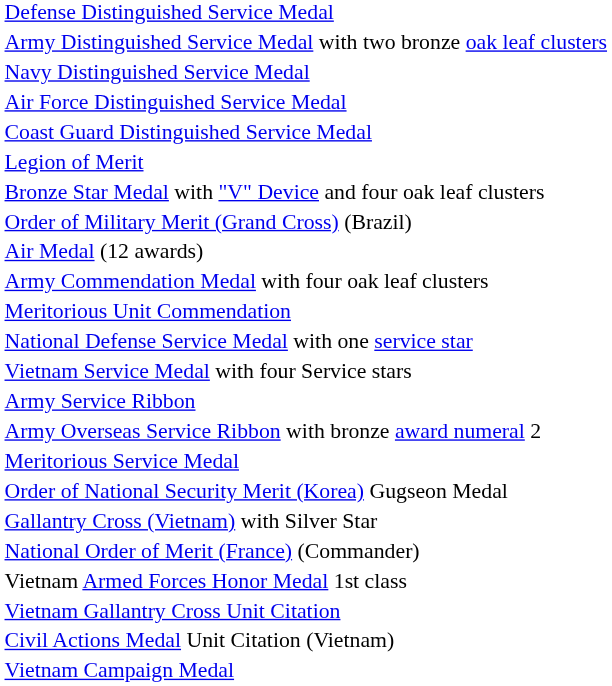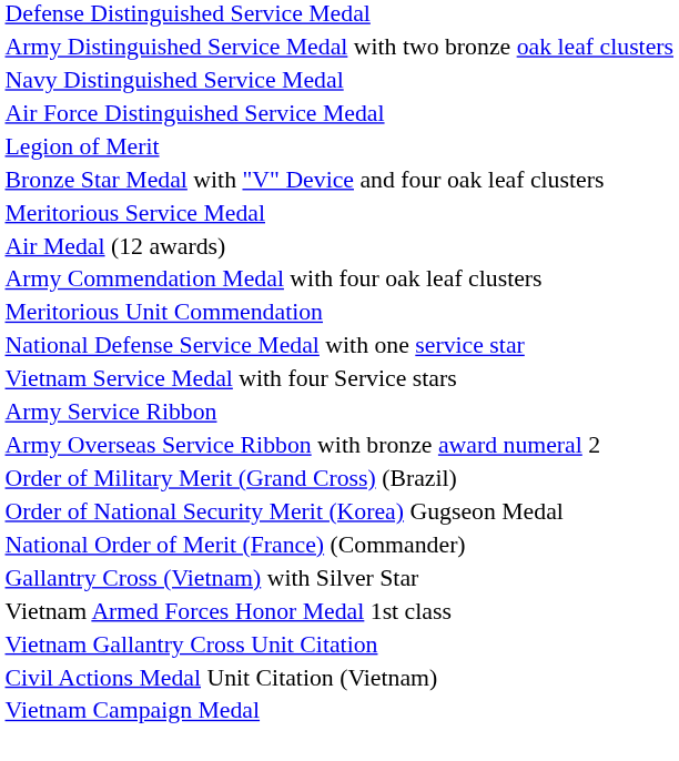- row: Coast Guard Distinguished Service Medal
rows swapped: Meritorious Service Medal <-> Order of Military Merit (Grand Cross) (Brazil)
rows swapped: National Order of Merit (France) (Commander) <-> Gallantry Cross (Vietnam) with Silver Star
